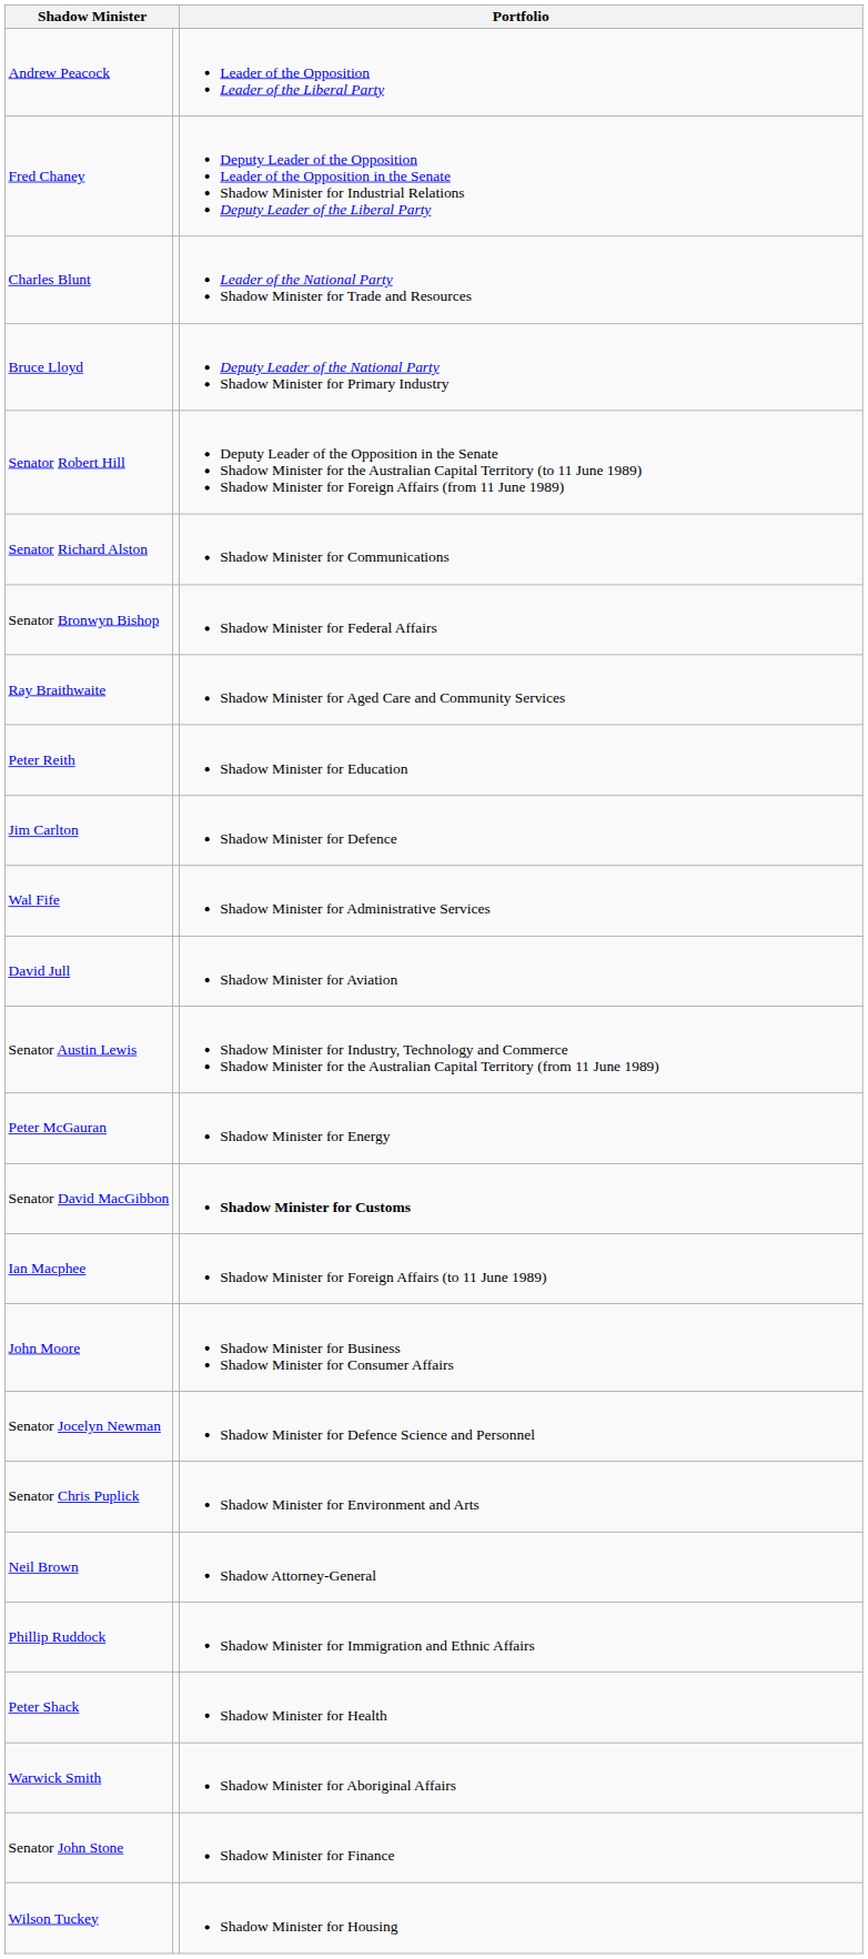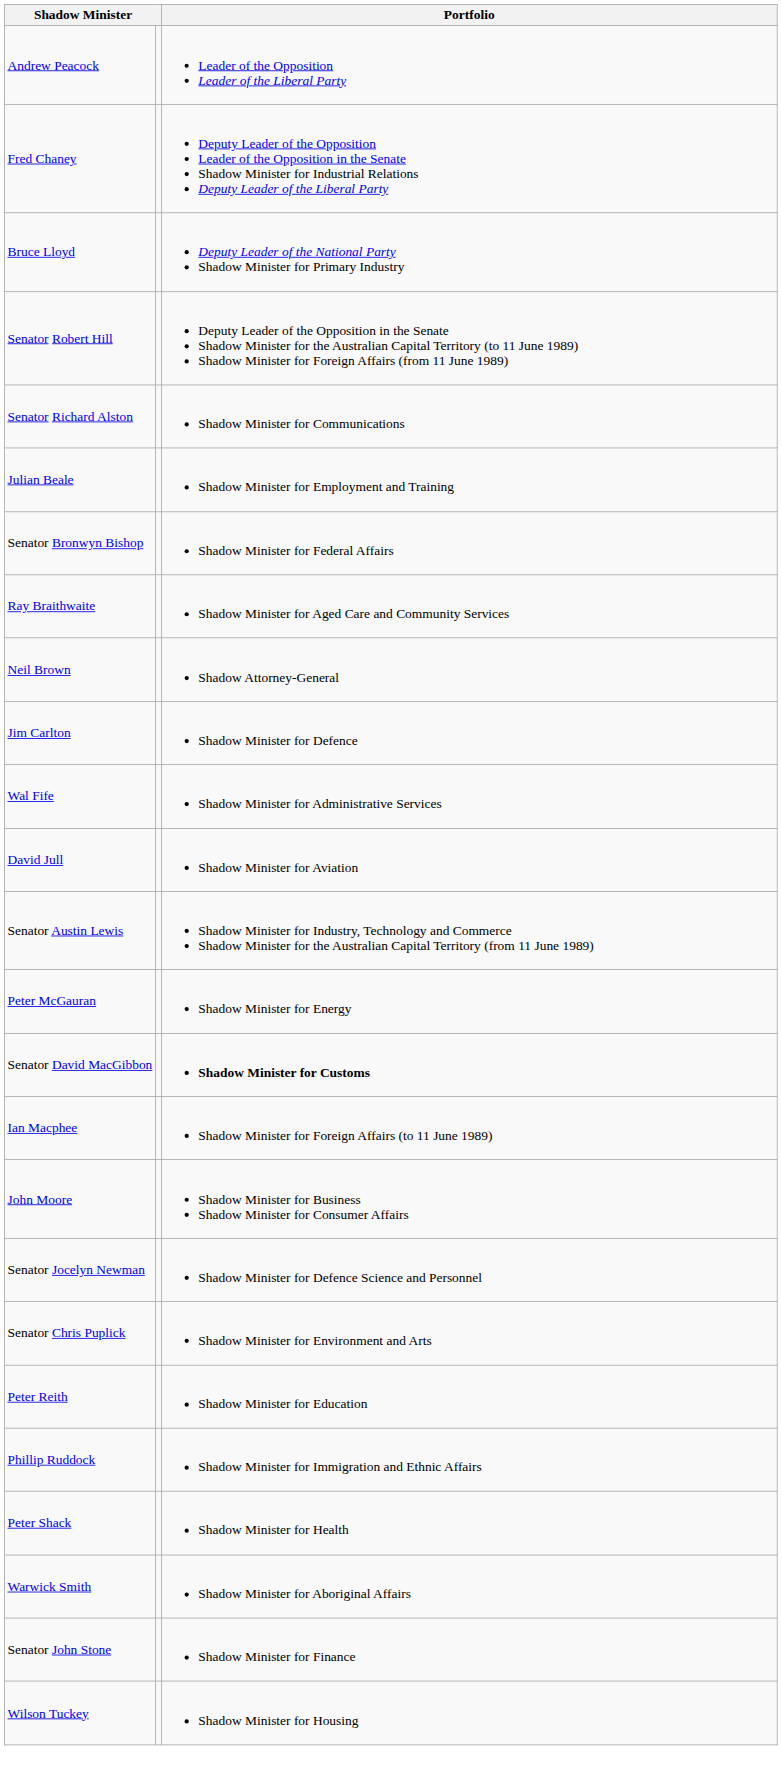- row: Charles Blunt | Leader of the National Party Shadow Minister for Trade and Resources
+ row: Julian Beale | Shadow Minister for Employment and Training
rows swapped: Neil Brown <-> Peter Reith
